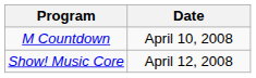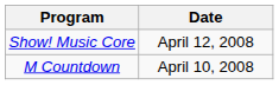rows swapped: M Countdown <-> Show! Music Core
